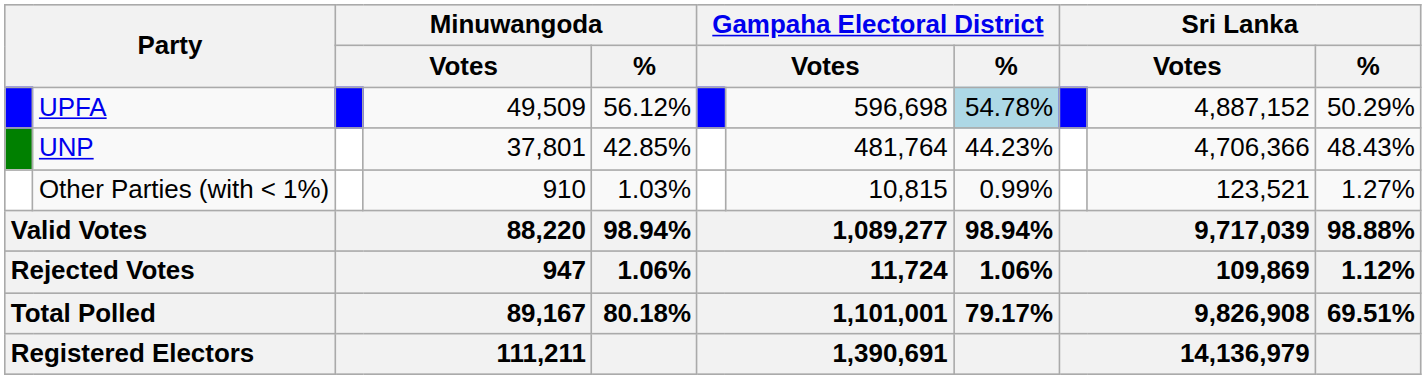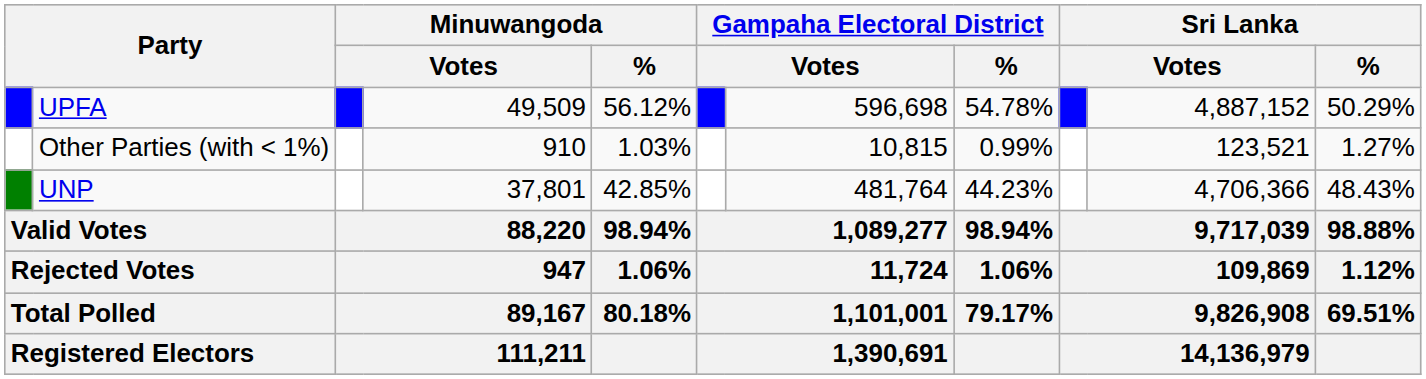UPFA | Gampaha Electoral District / %: lightblue background -> no background
rows swapped: UNP <-> Other Parties (with < 1%)
